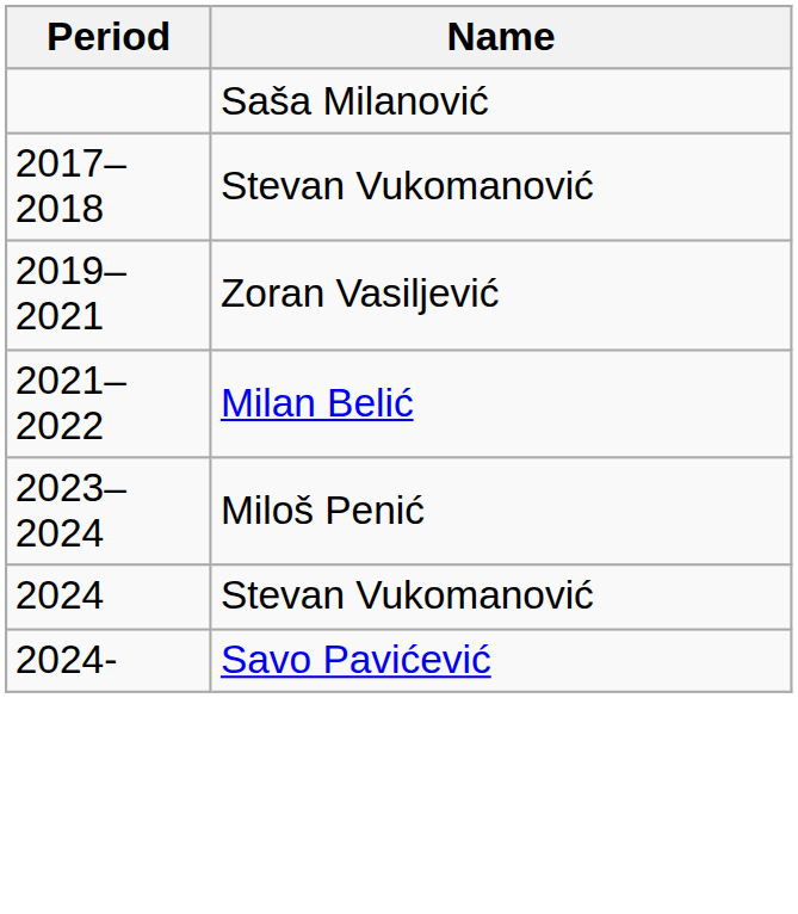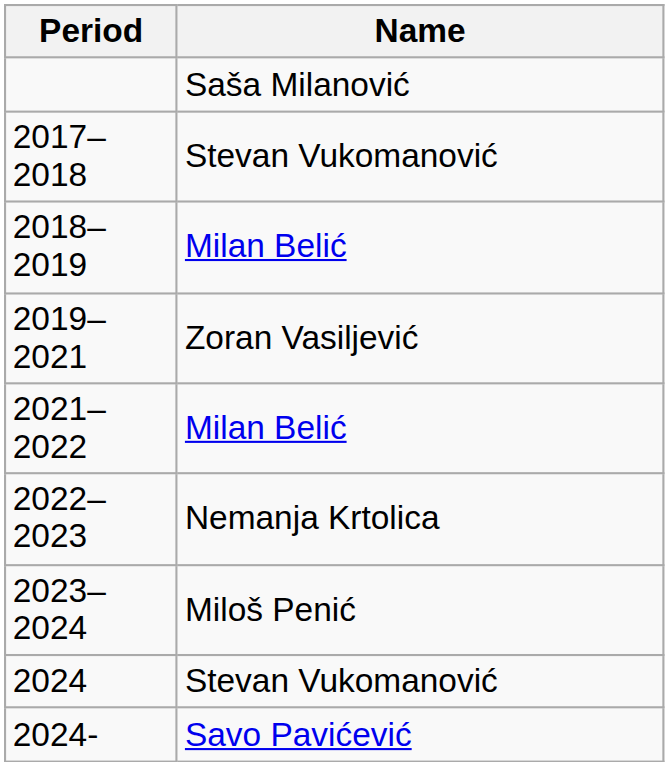+ row: 2018–2019 | Milan Belić
+ row: 2022–2023 | Nemanja Krtolica
